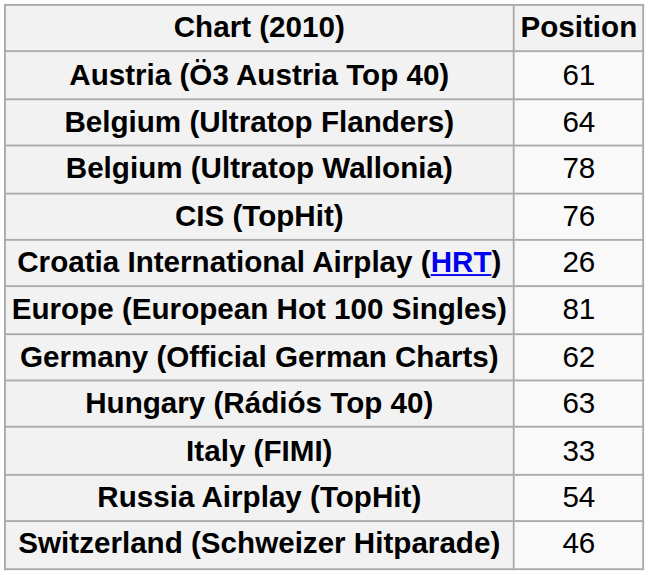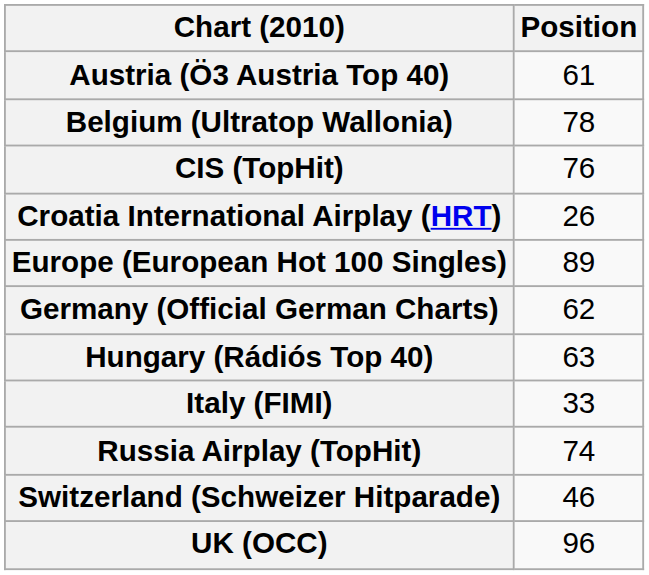- row: Belgium (Ultratop Flanders) | 64
Europe (European Hot 100 Singles) | Position: 81 -> 89
Russia Airplay (TopHit) | Position: 54 -> 74
+ row: UK (OCC) | 96
